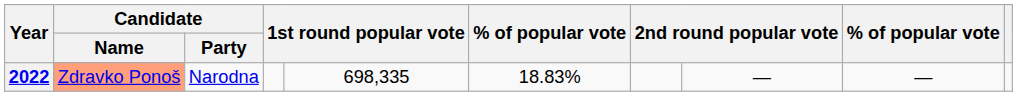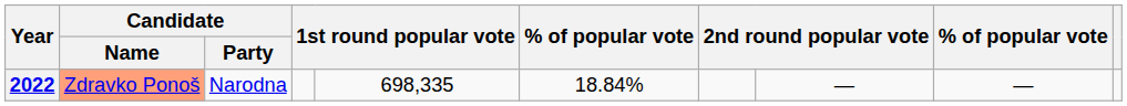2022 | column 6: 18.83% -> 18.84%
